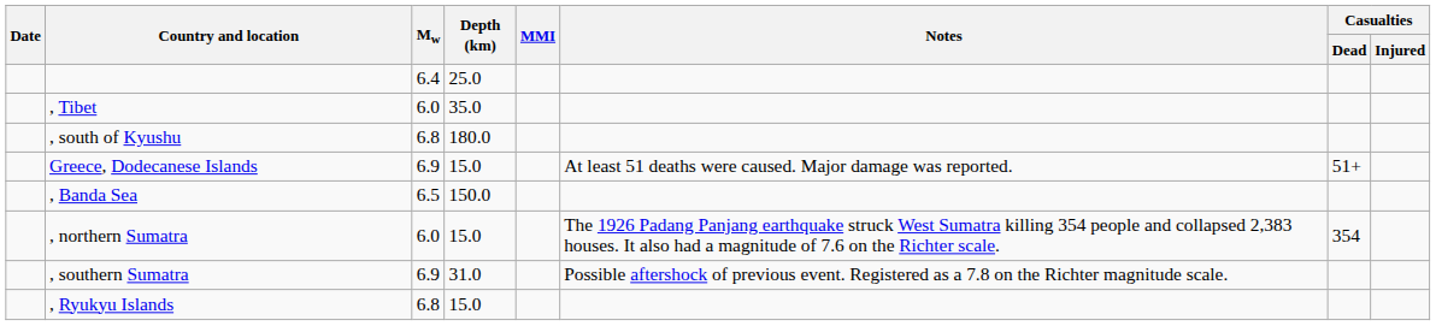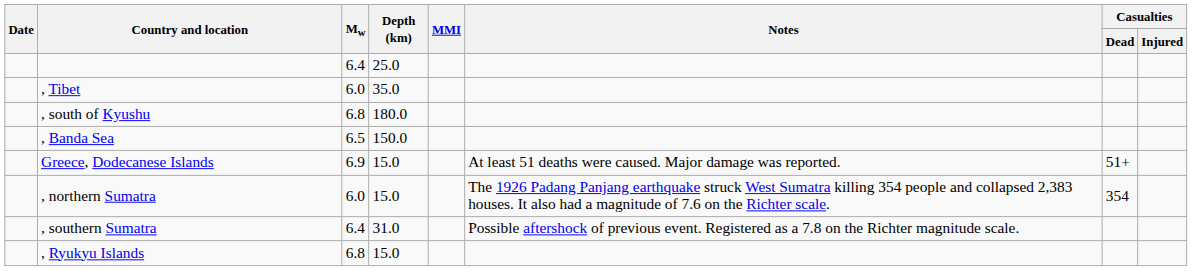rows swapped: , Banda Sea <-> Greece, Dodecanese Islands
, southern Sumatra | Mw: 6.9 -> 6.4
